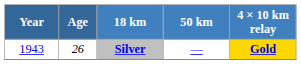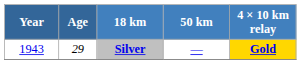Silver | Age: 26 -> 29
